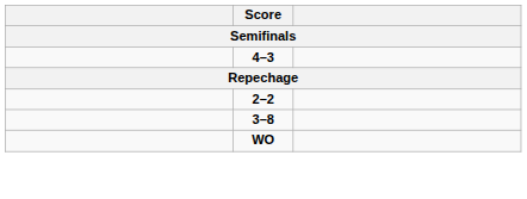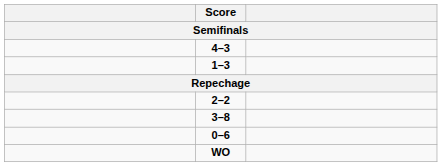+ row: 1–3
+ row: 0–6
